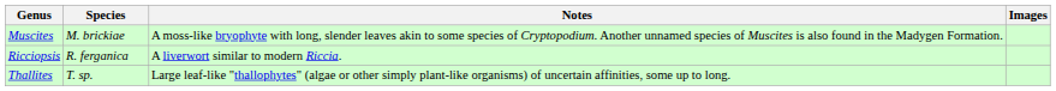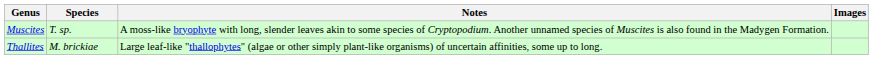Muscites | Species: M. brickiae -> T. sp.
- row: Ricciopsis | R. ferganica | A liverwort similar to modern Riccia.
Thallites | Species: T. sp. -> M. brickiae
